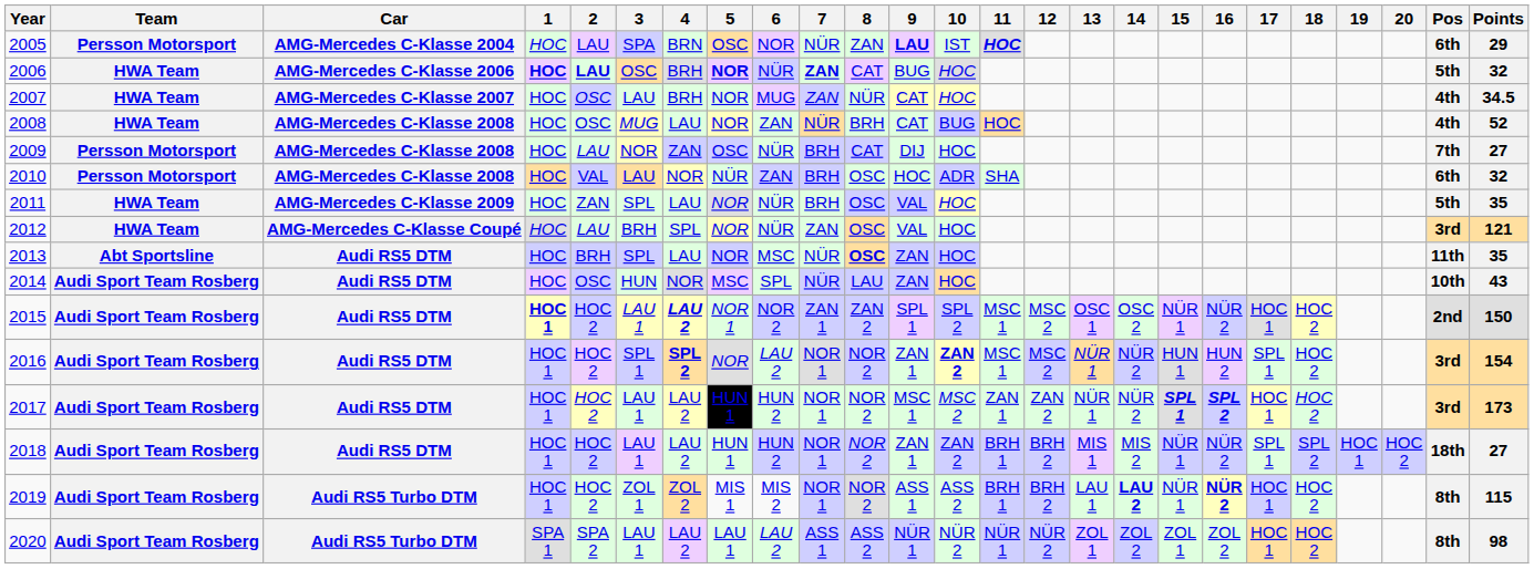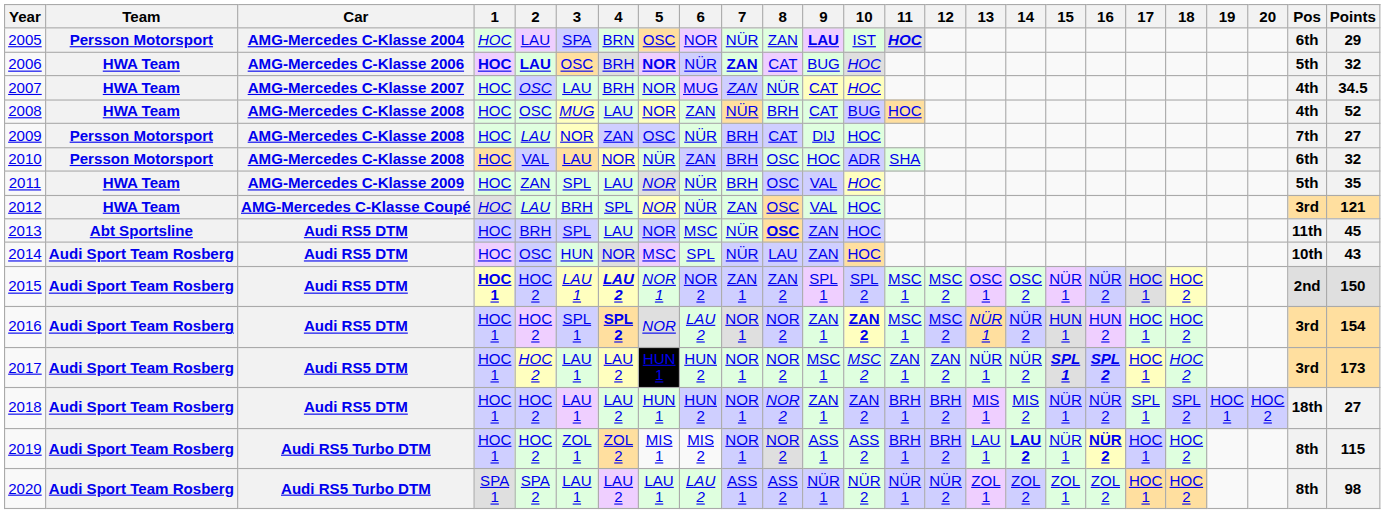2013 | Points: 35 -> 45
2016 | 17: SPL 1 -> HOC 1
